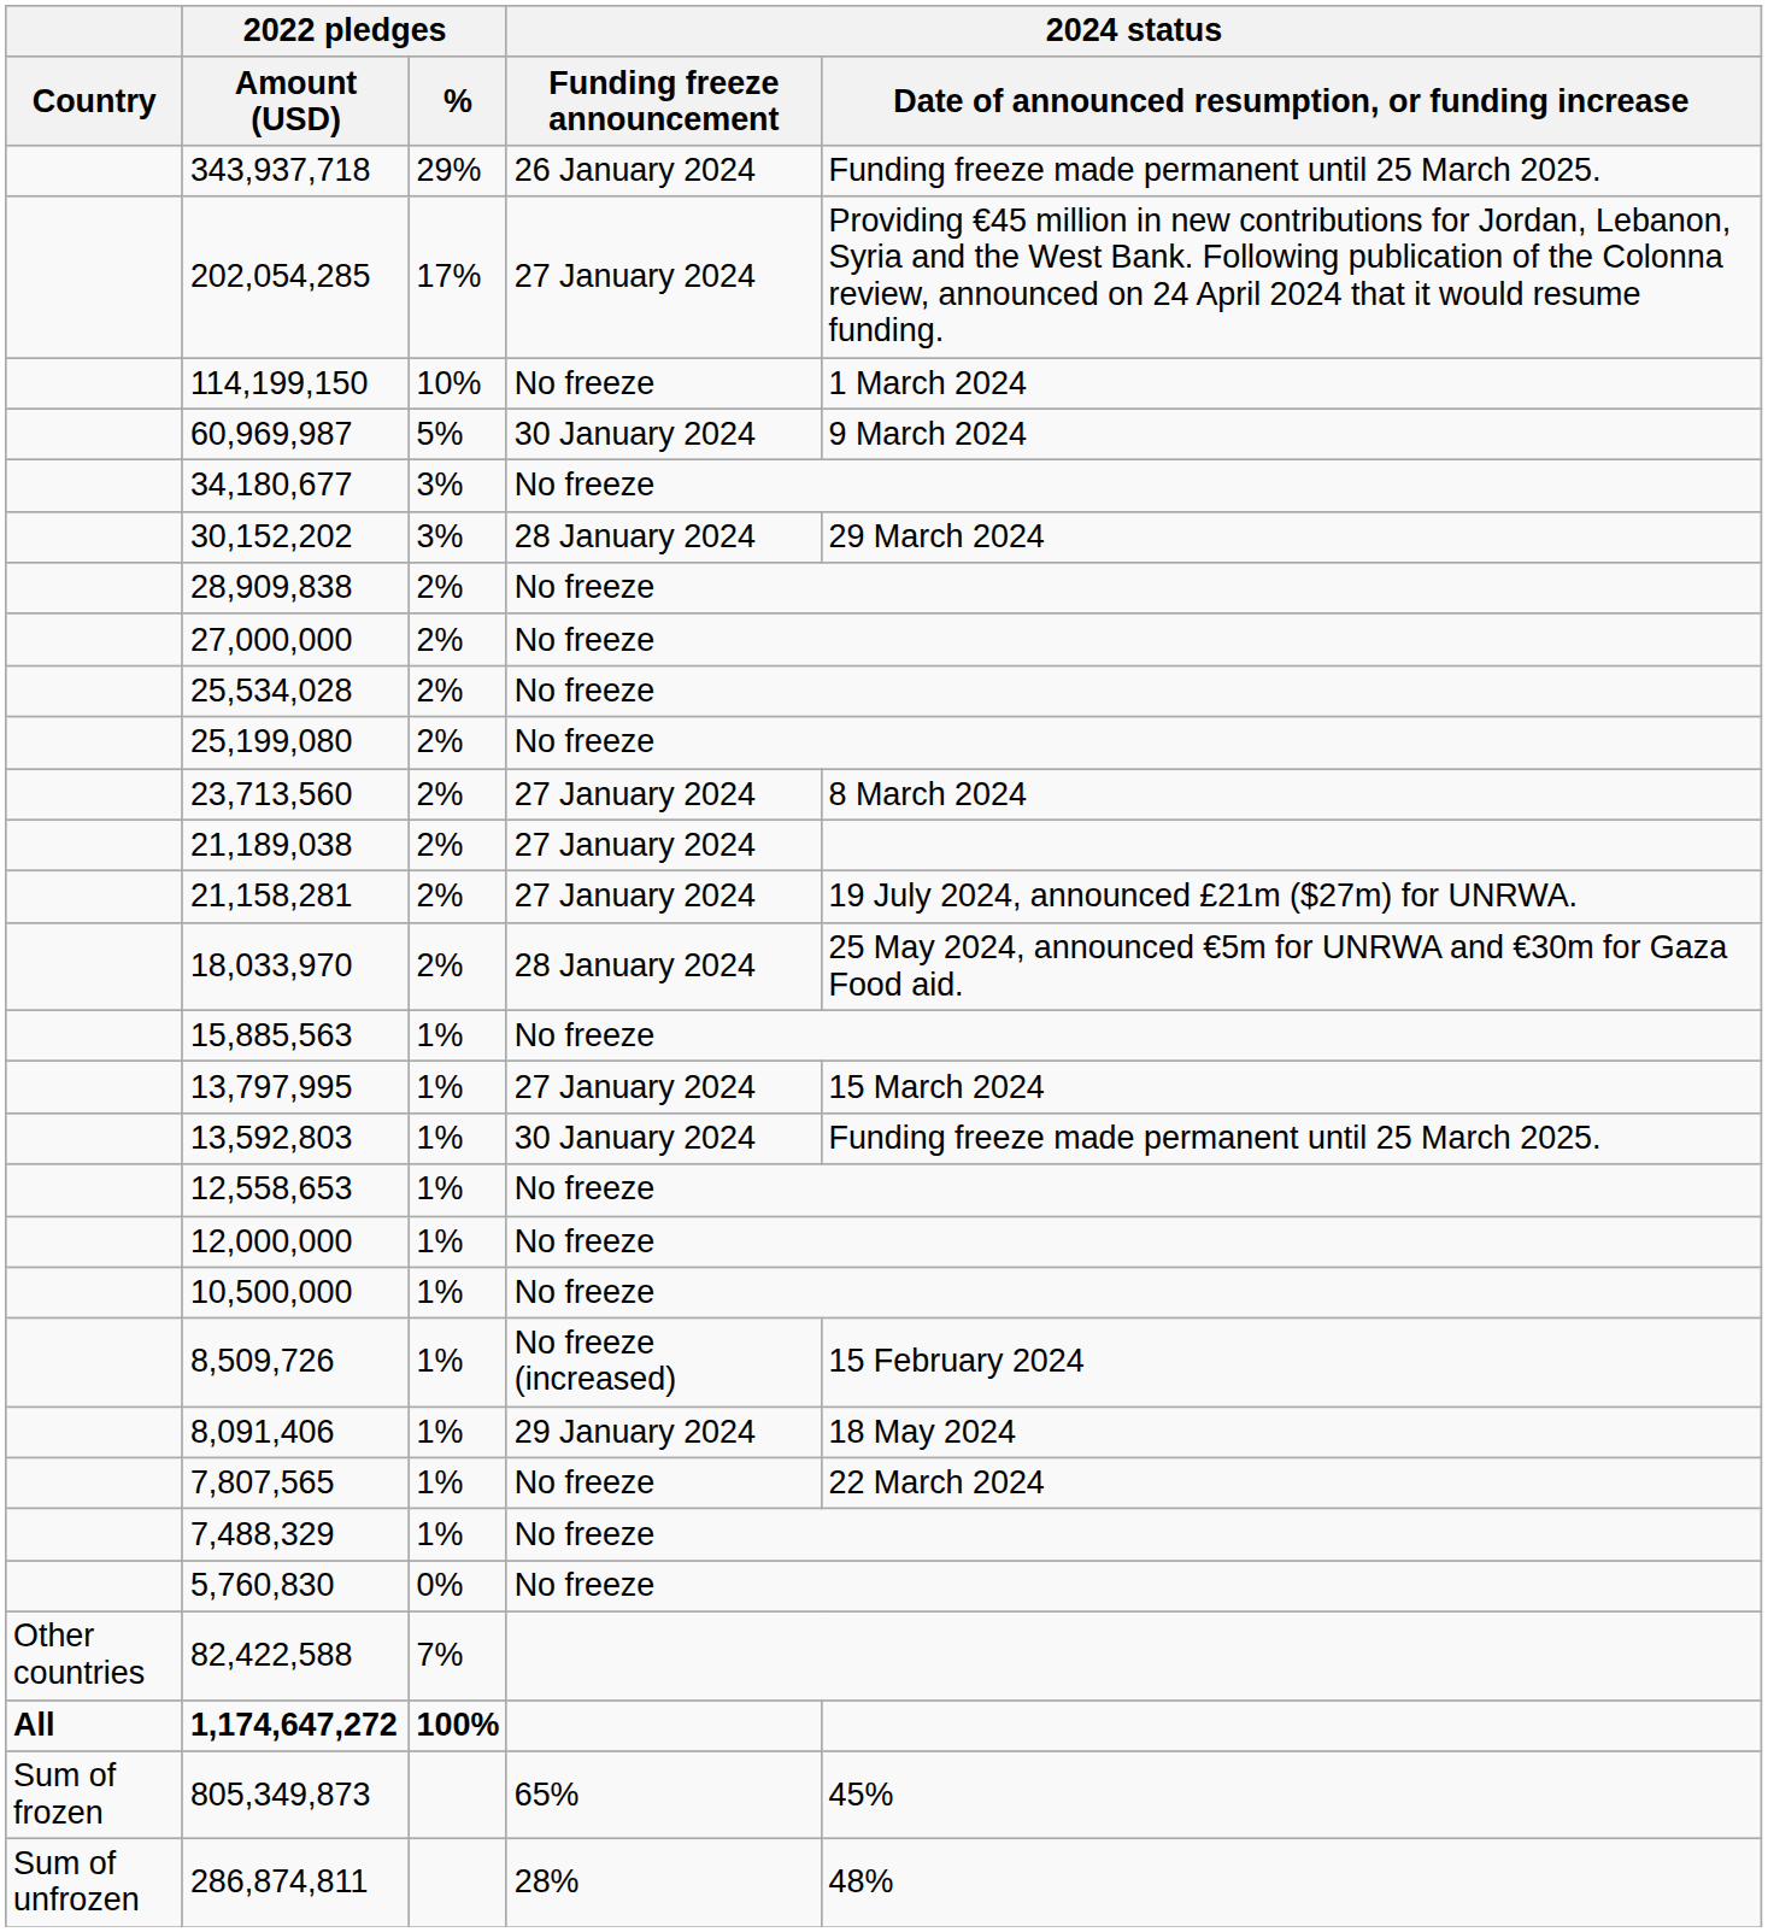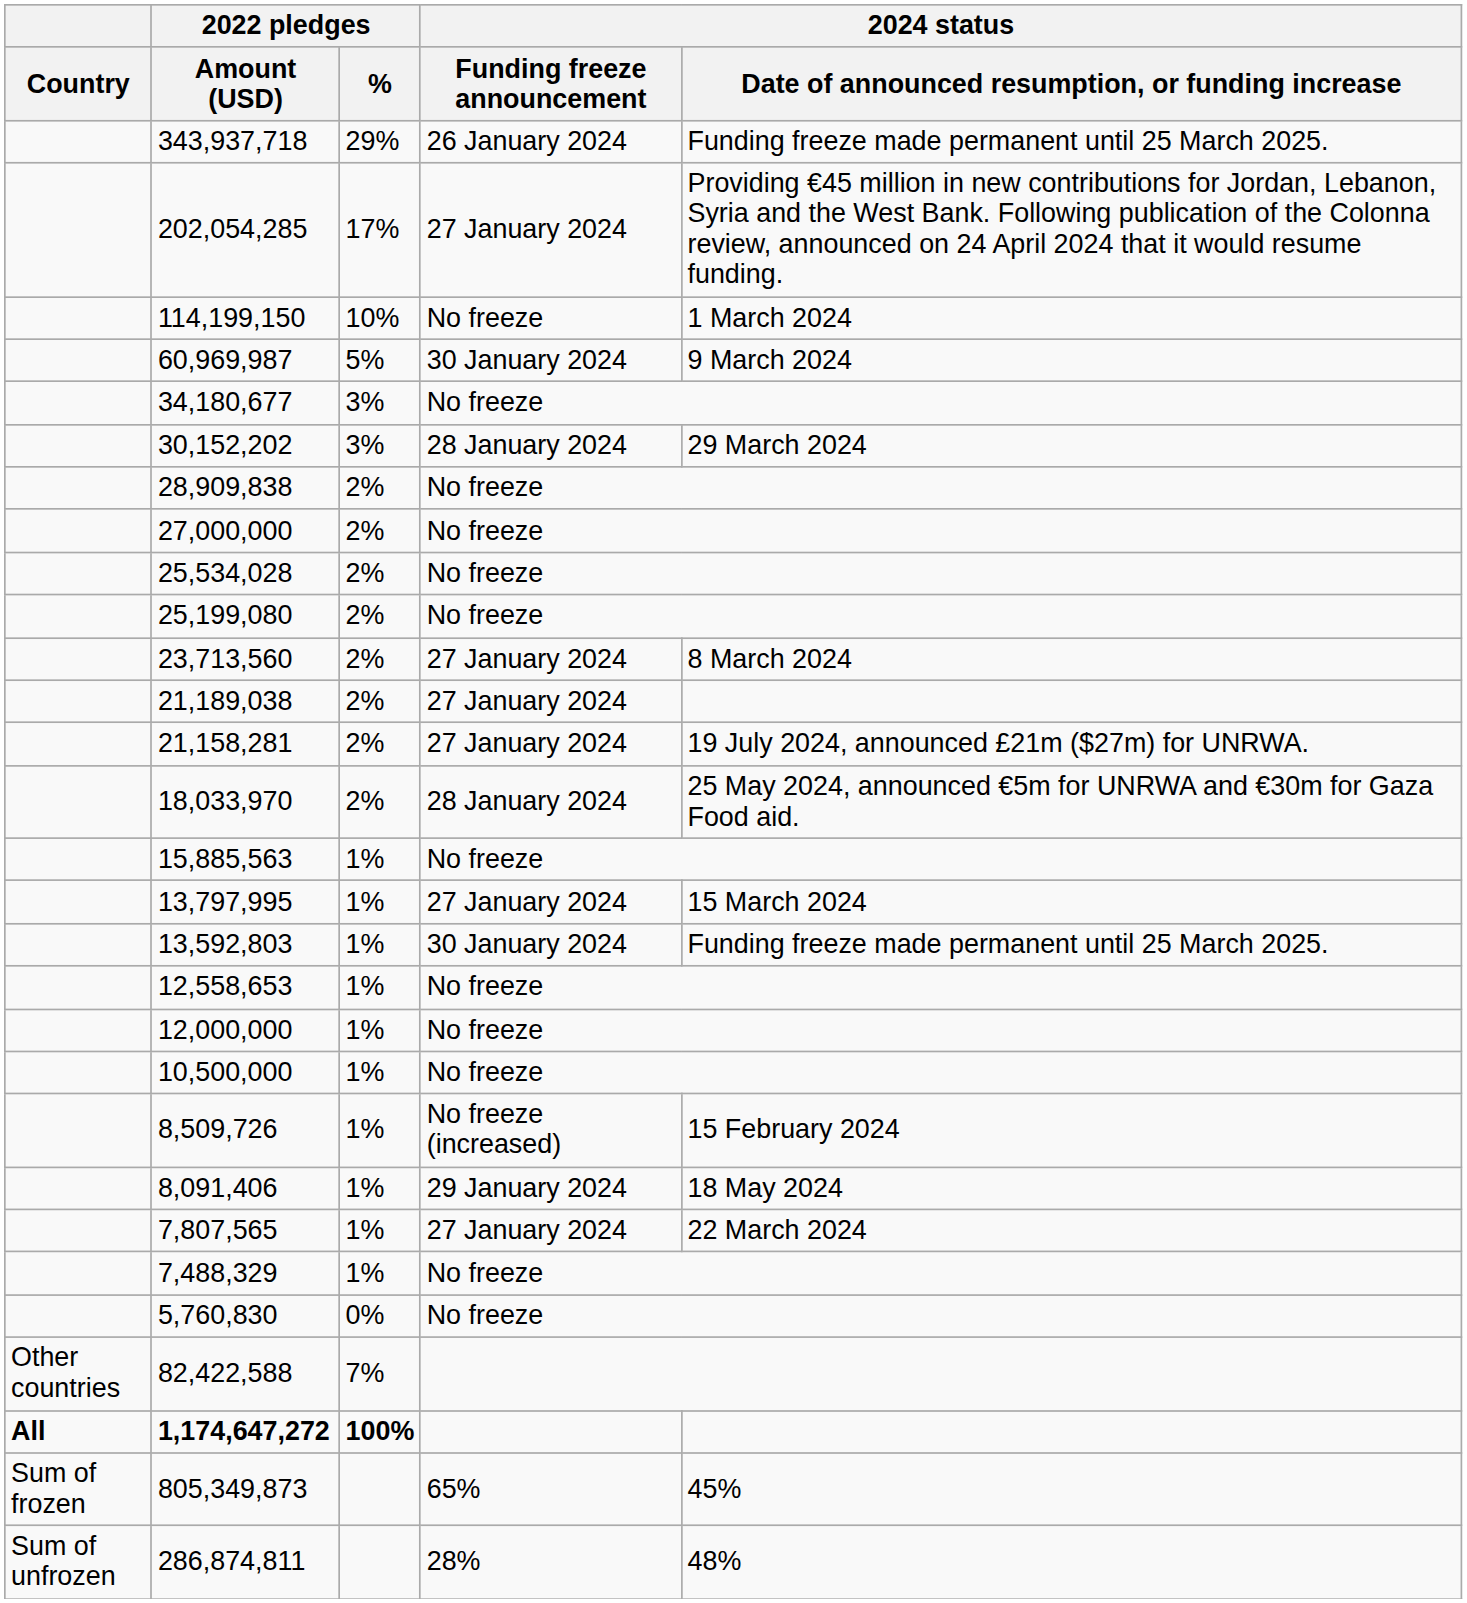7,807,565 | 2024 status / Funding freeze announcement: No freeze -> 27 January 2024
